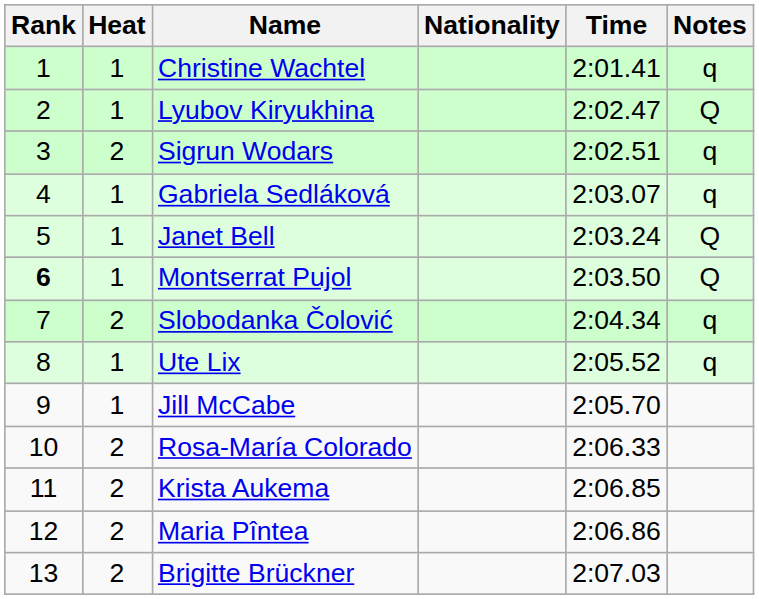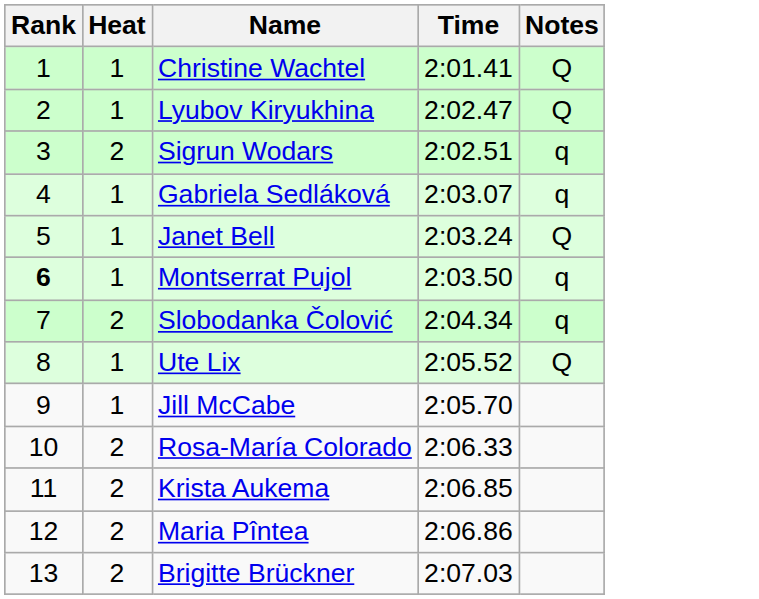- column: Nationality
Christine Wachtel | Notes: q -> Q
Montserrat Pujol | Notes: Q -> q
Ute Lix | Notes: q -> Q
